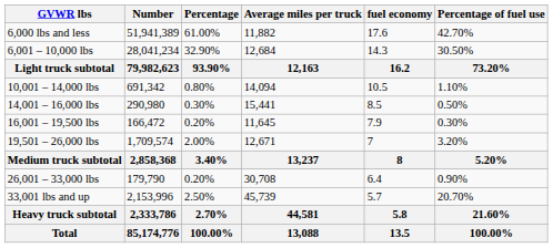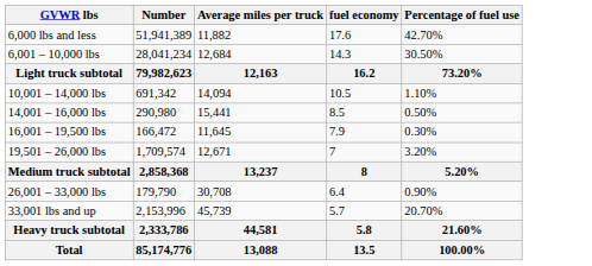- column: Percentage | 61.00% | 32.90% | 93.90% | 0.80% | 0.30% | 0.20% | 2.00% | 3.40% | 0.20% | 2.50% | 2.70% | 100.00%
